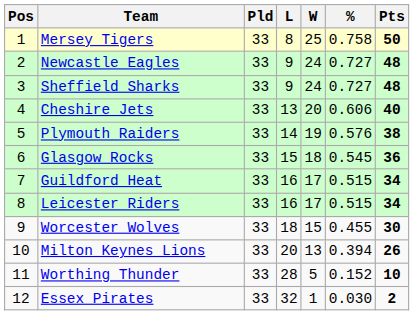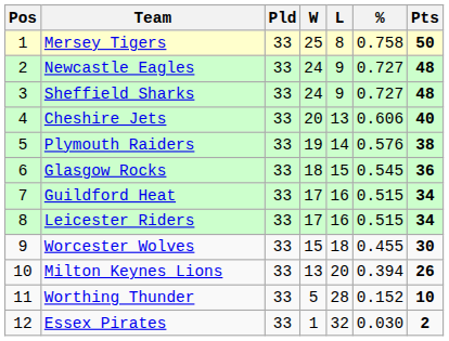columns swapped: W <-> L
